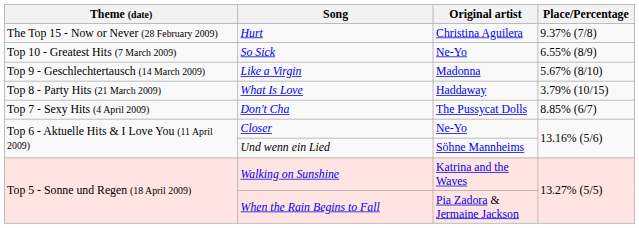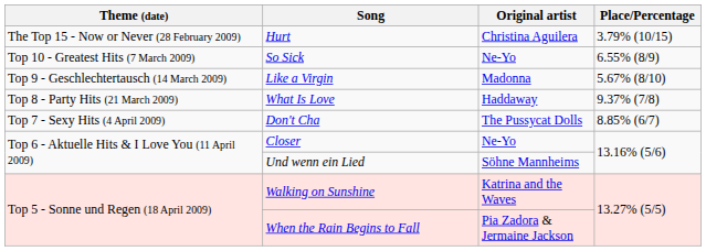Hurt | Place/Percentage: 9.37% (7/8) -> 3.79% (10/15)
What Is Love | Place/Percentage: 3.79% (10/15) -> 9.37% (7/8)
